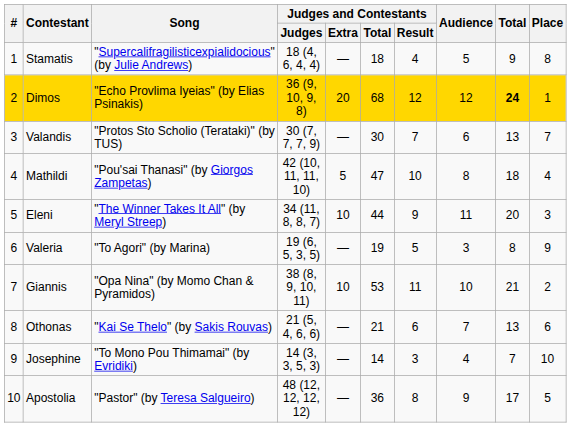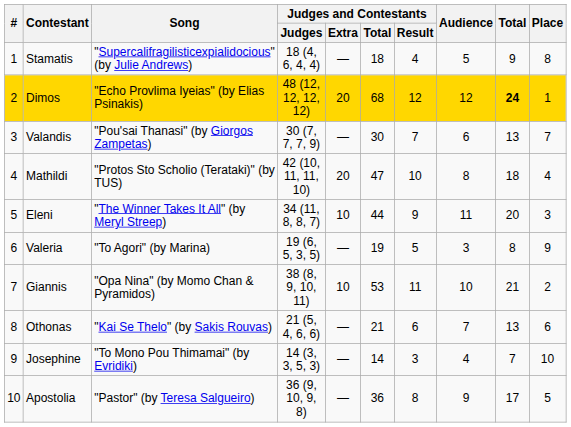Dimos | Judges and Contestants / Judges: 36 (9, 10, 9, 8) -> 48 (12, 12, 12, 12)
Valandis | Song: "Protos Sto Scholio (Terataki)" (by TUS) -> "Pou'sai Thanasi" (by Giorgos Zampetas)
Mathildi | Song: "Pou'sai Thanasi" (by Giorgos Zampetas) -> "Protos Sto Scholio (Terataki)" (by TUS)
Mathildi | Judges and Contestants / Extra: 5 -> 20
Apostolia | Judges and Contestants / Judges: 48 (12, 12, 12, 12) -> 36 (9, 10, 9, 8)
